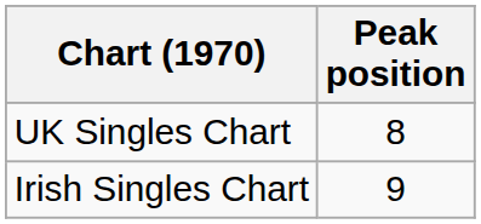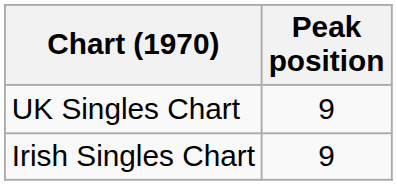UK Singles Chart | Peak position: 8 -> 9
